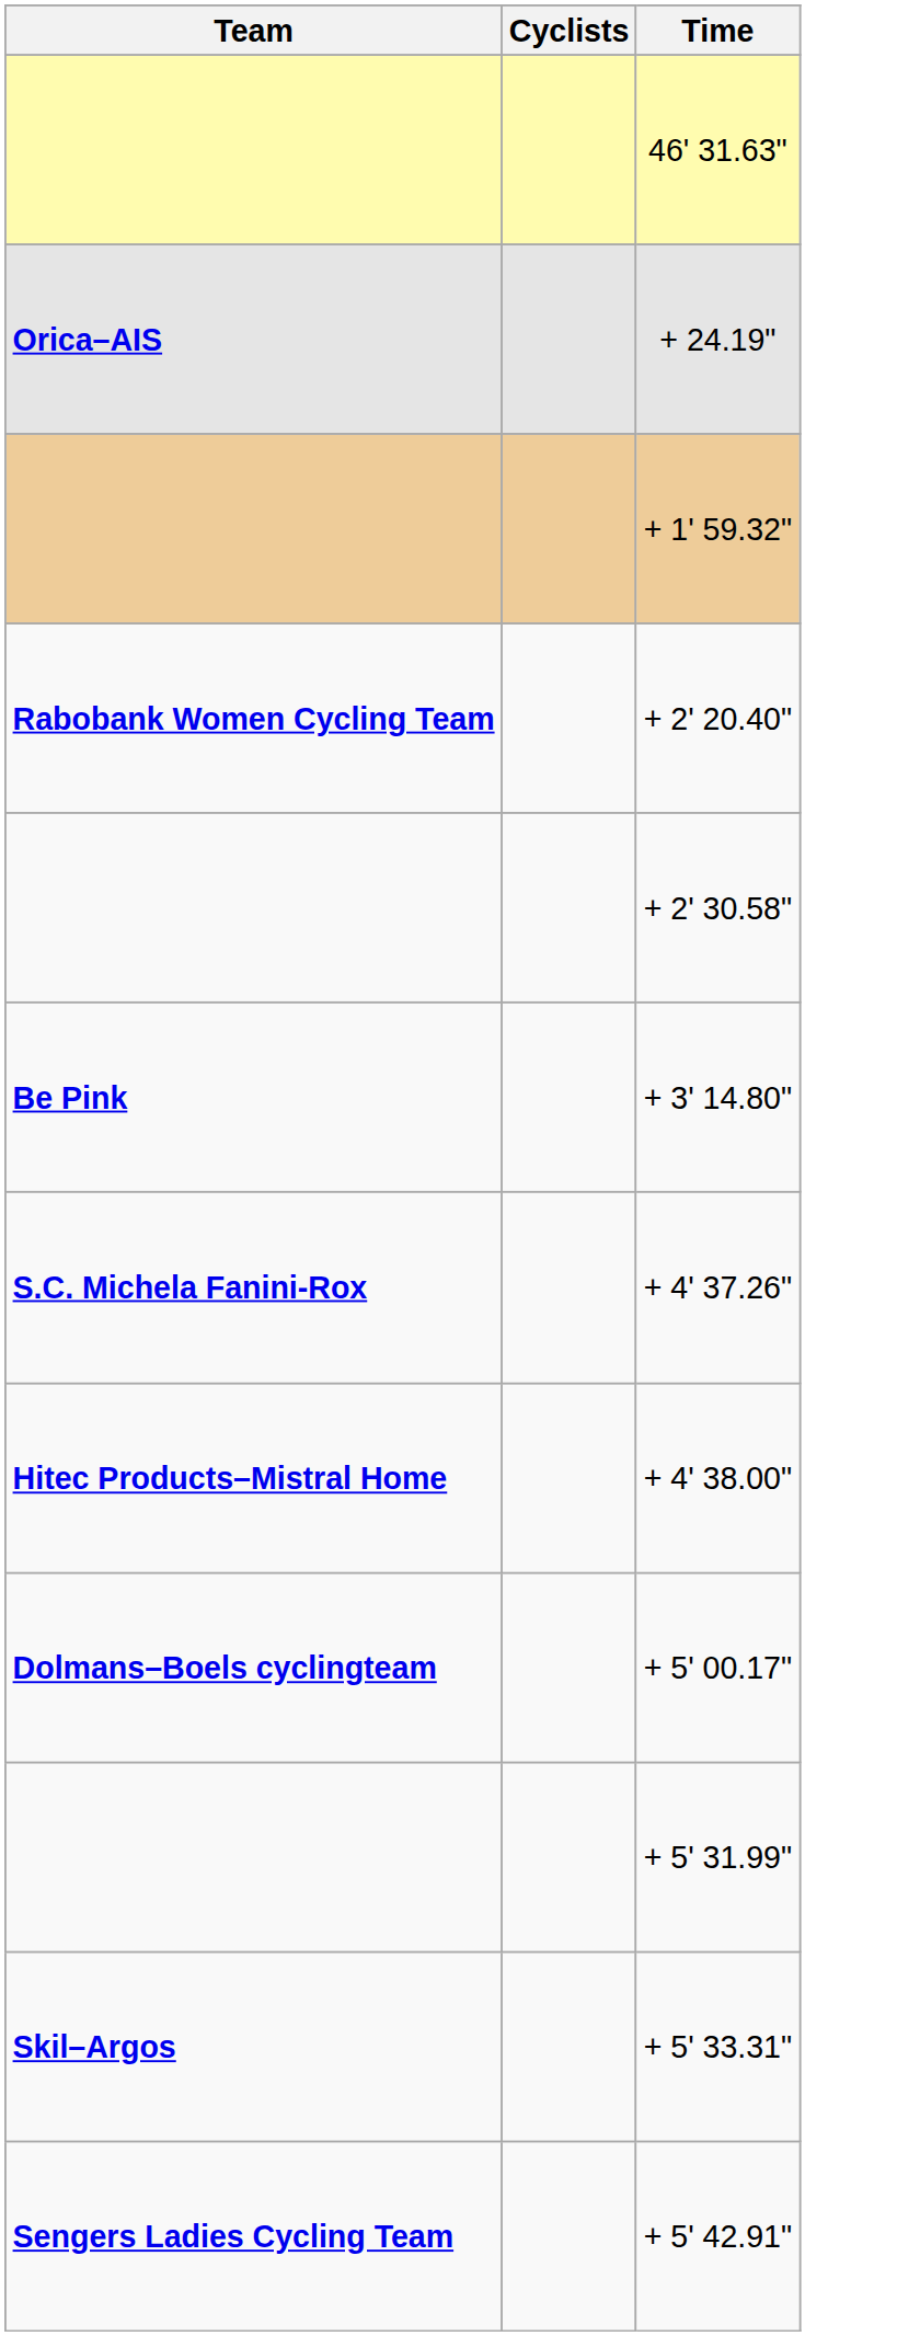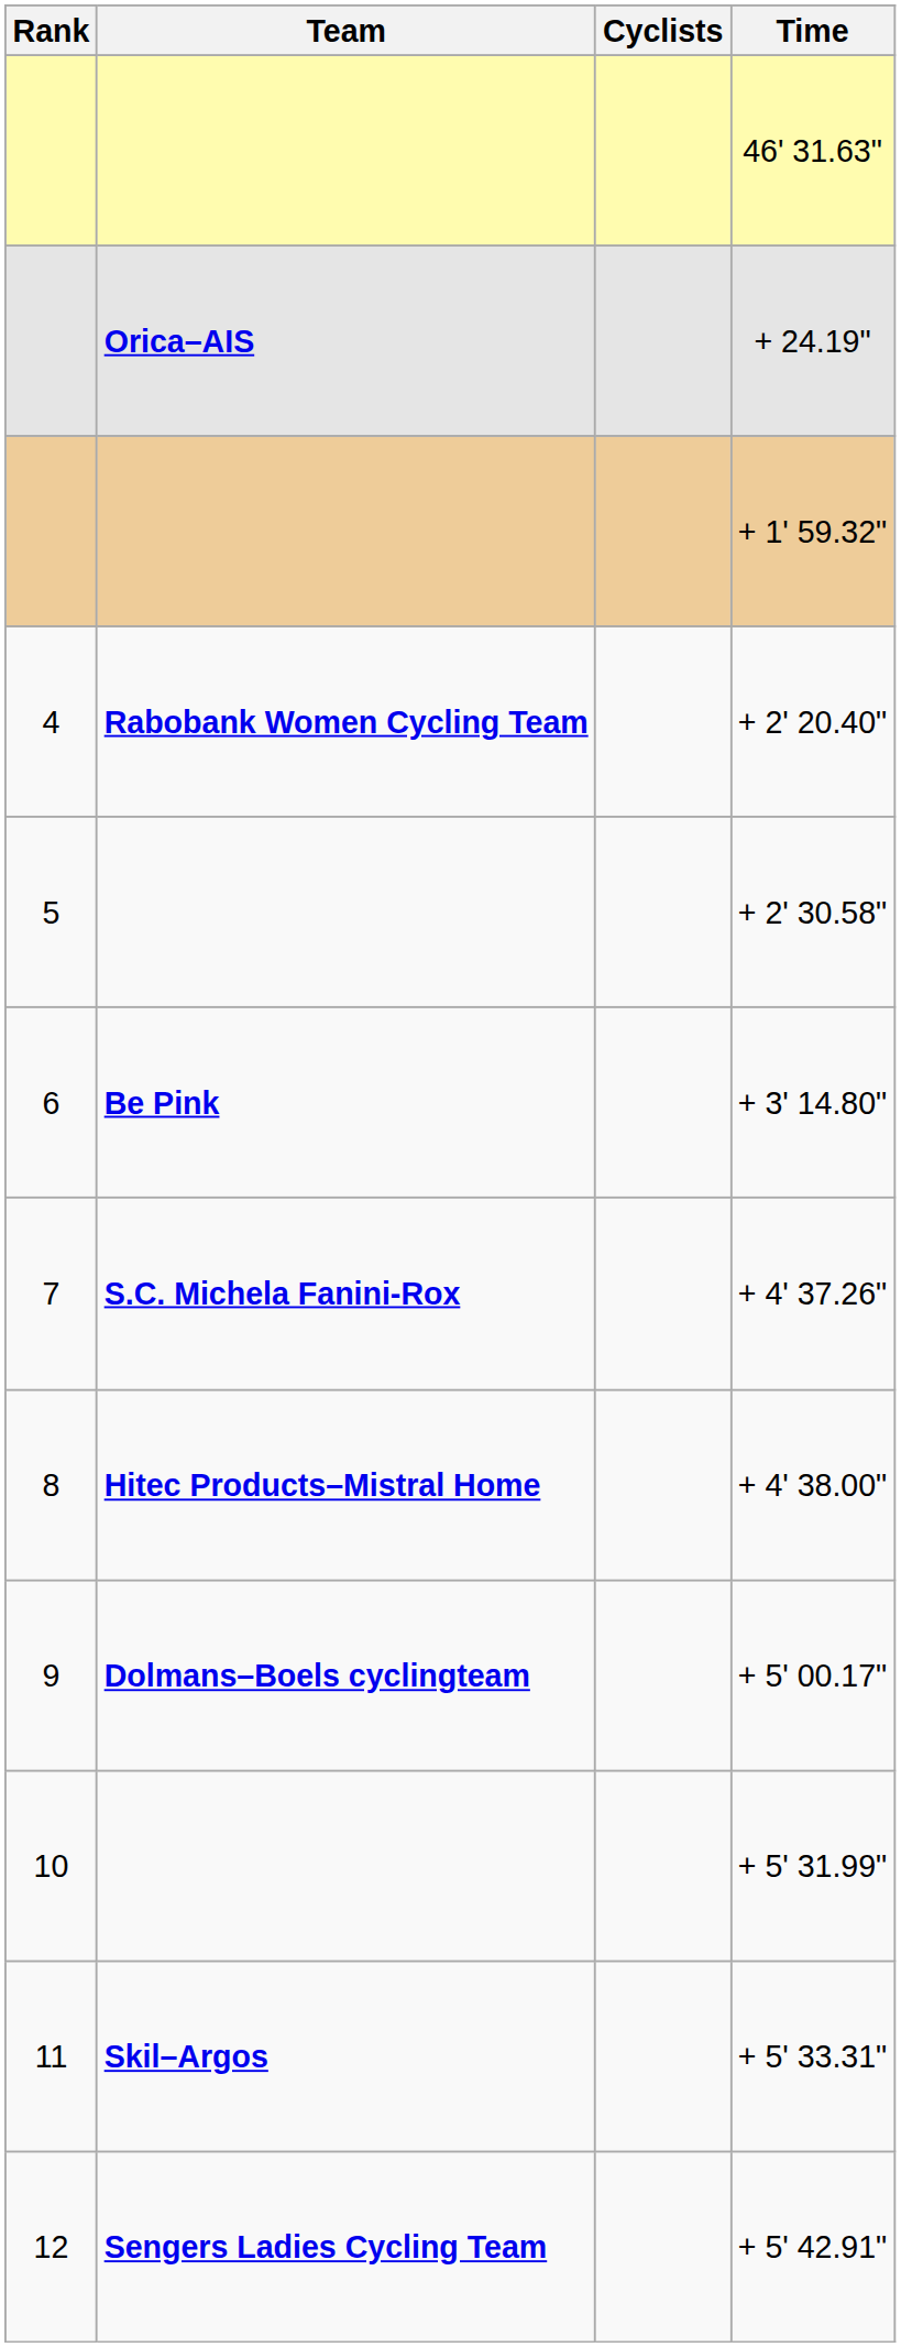+ column: Rank | 4 | 5 | 6 | 7 | 8 | 9 | 10 | 11 | 12
